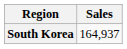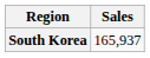South Korea | Sales: 164,937 -> 165,937
